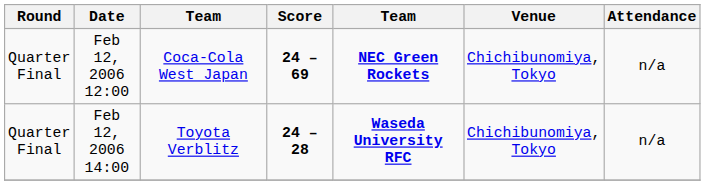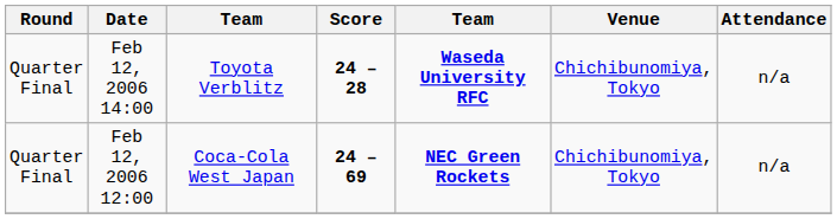rows swapped: Feb 12, 2006 12:00 <-> Feb 12, 2006 14:00
